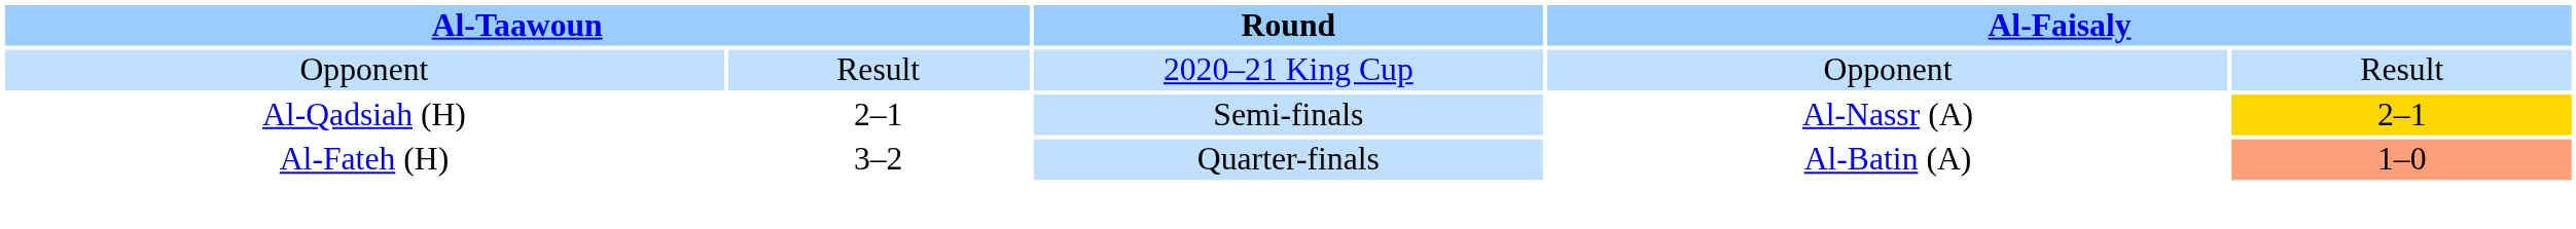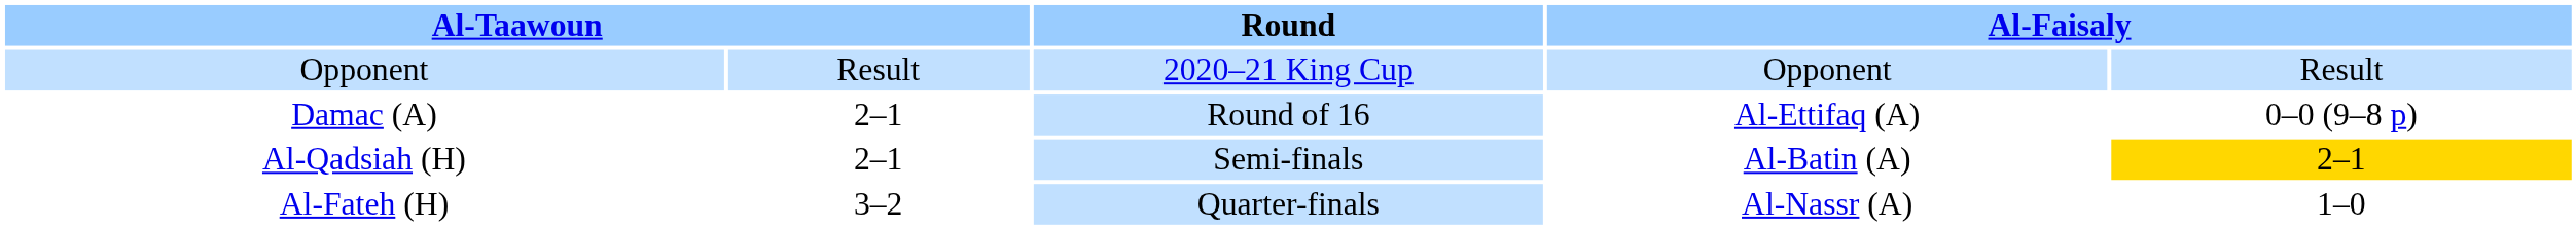+ row: Damac (A) | 2–1 | Round of 16 | Al-Ettifaq (A) | 0–0 (9–8 p)
Al-Qadsiah (H) | column 4: Al-Nassr (A) -> Al-Batin (A)
Al-Fateh (H) | column 4: Al-Batin (A) -> Al-Nassr (A)
Al-Fateh (H) | column 5: lightsalmon background -> no background
